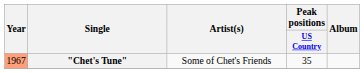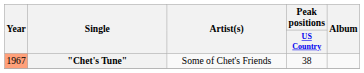"Chet's Tune" | Peak positions / US Country: 35 -> 38
